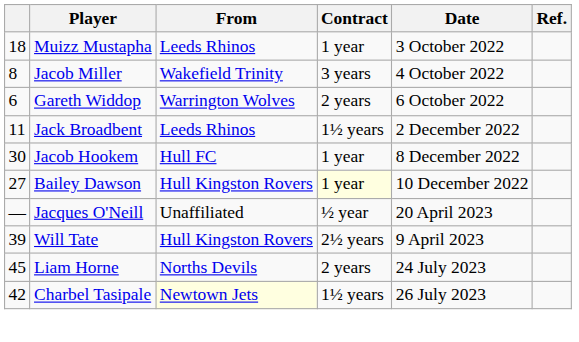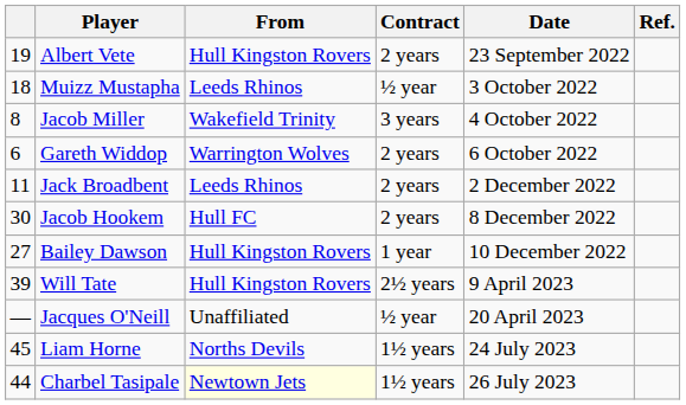+ row: 19 | Albert Vete | Hull Kingston Rovers | 2 years | 23 September 2022
Muizz Mustapha | Contract: 1 year -> ½ year
Jack Broadbent | Contract: 1½ years -> 2 years
Jacob Hookem | Contract: 1 year -> 2 years
Bailey Dawson | Contract: lightyellow background -> no background
rows swapped: Will Tate <-> Jacques O'Neill
Liam Horne | Contract: 2 years -> 1½ years
Charbel Tasipale | column 1: 42 -> 44
